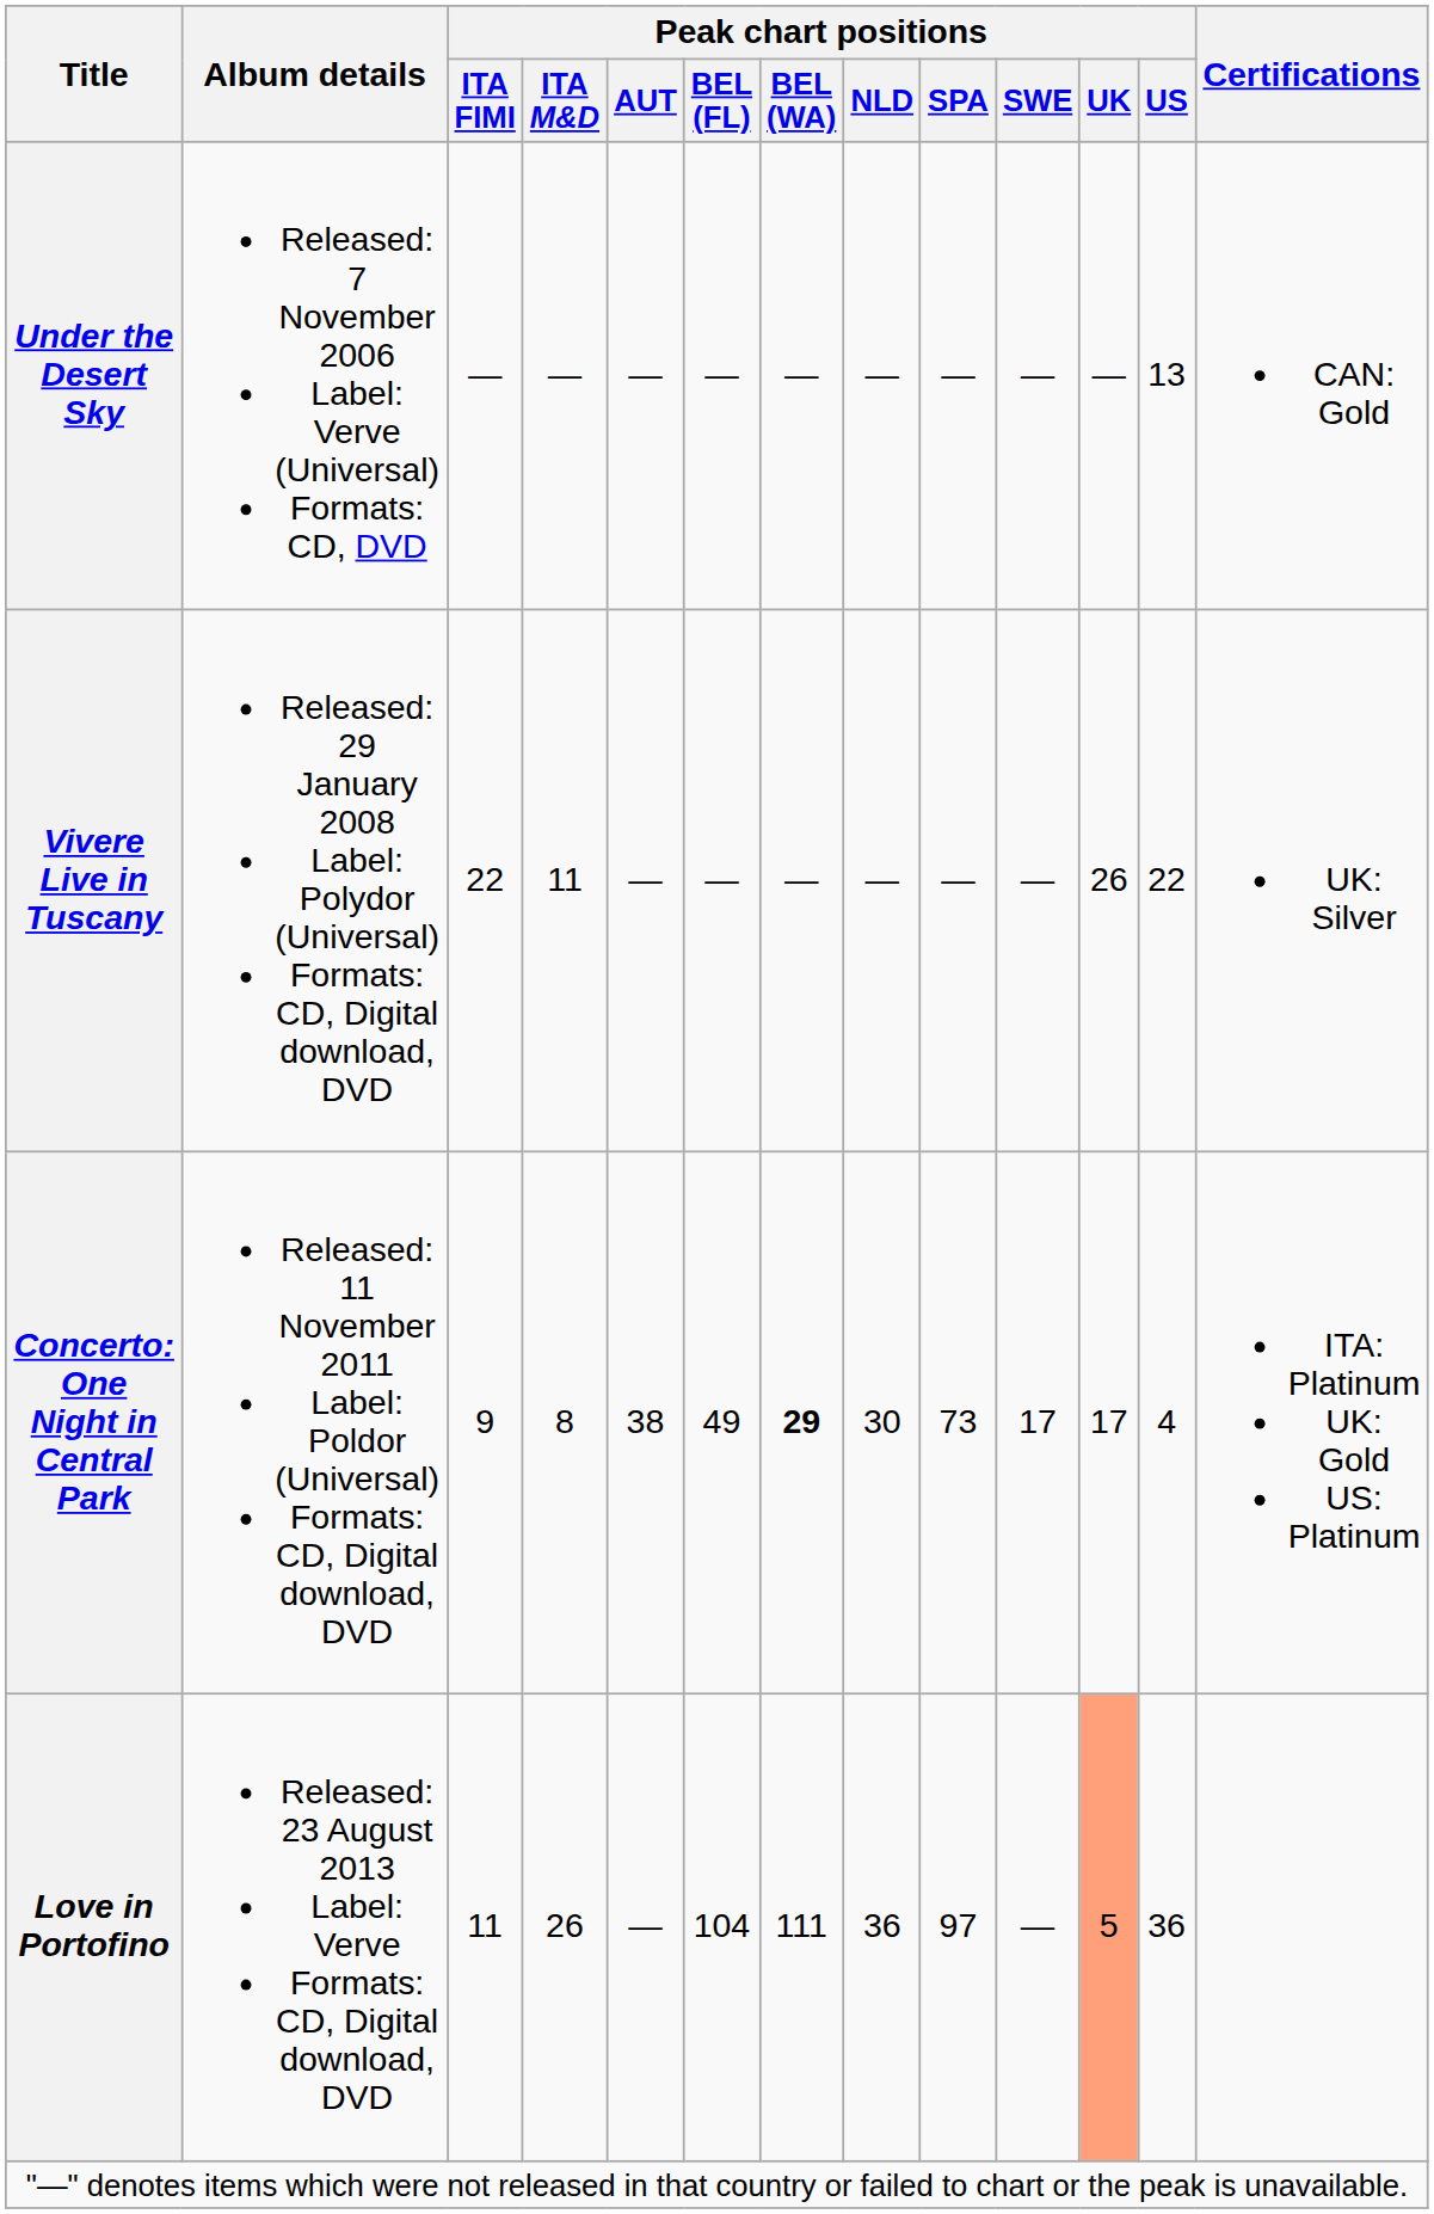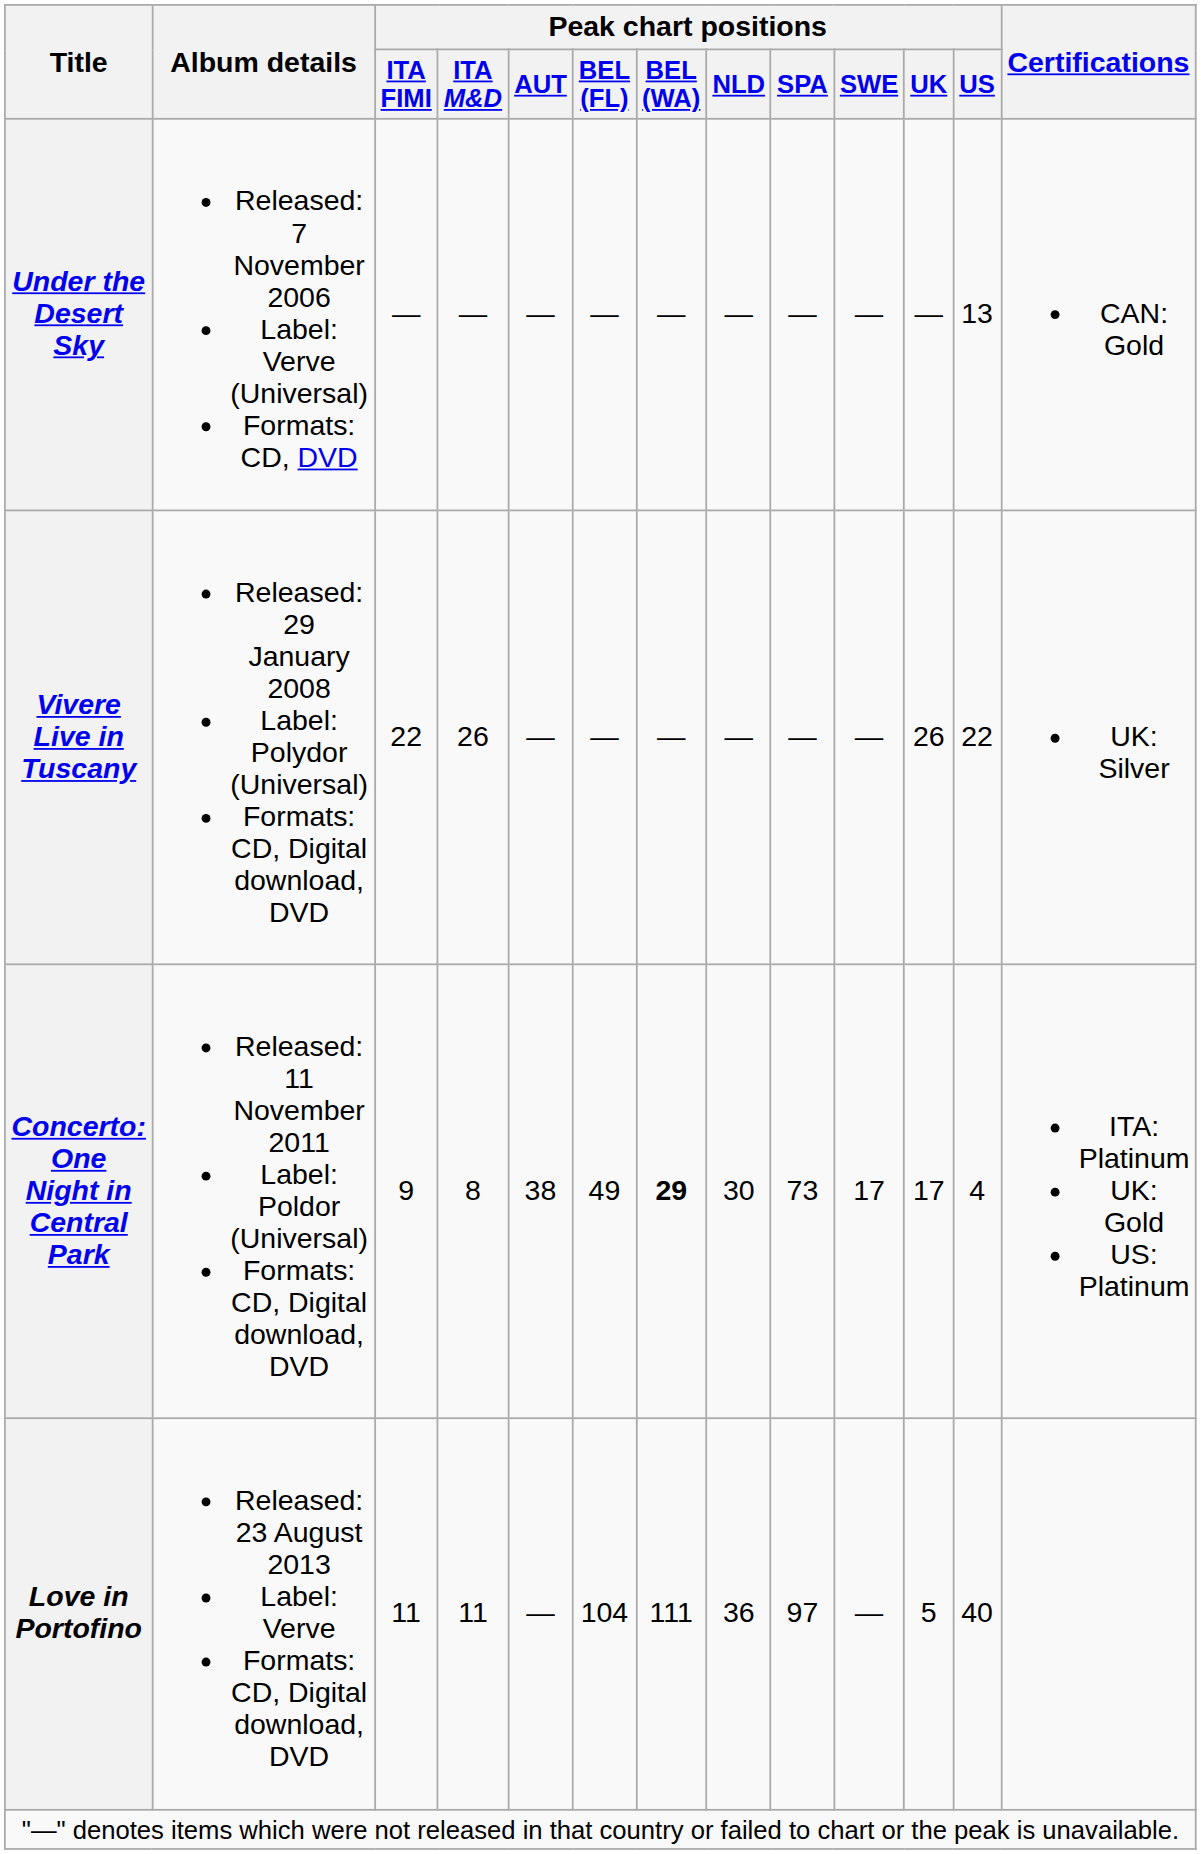Vivere Live in Tuscany | Peak chart positions / ITA M&D: 11 -> 26
Love in Portofino | Peak chart positions / ITA M&D: 26 -> 11
Love in Portofino | Peak chart positions / UK: lightsalmon background -> no background
Love in Portofino | Peak chart positions / US: 36 -> 40
